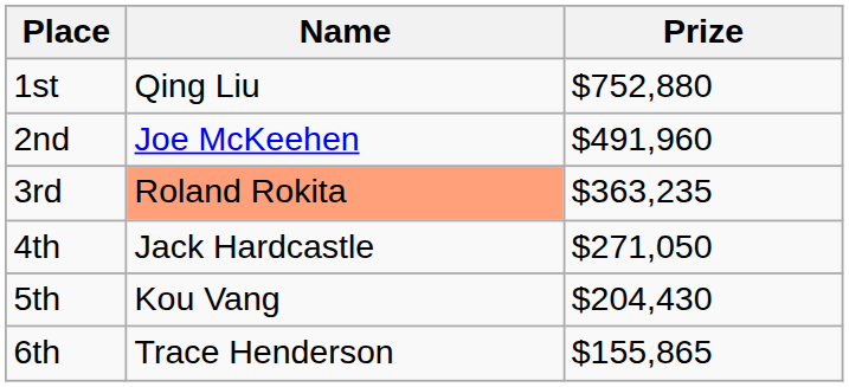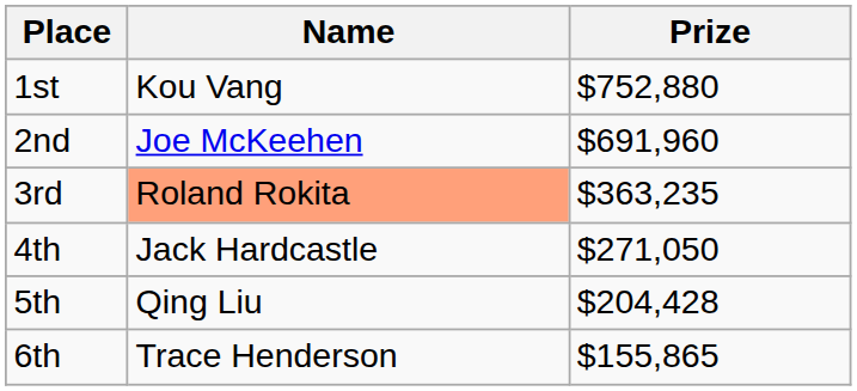1st | Name: Qing Liu -> Kou Vang
2nd | Prize: $491,960 -> $691,960
5th | Name: Kou Vang -> Qing Liu
5th | Prize: $204,430 -> $204,428
